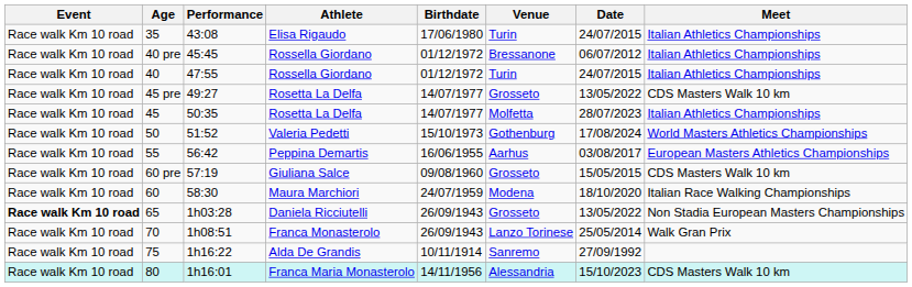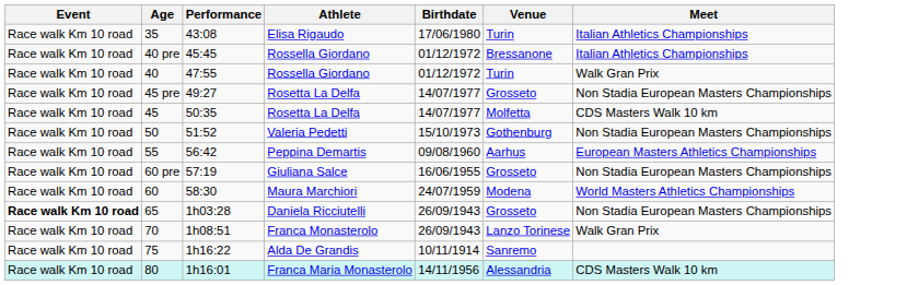- column: Date | 24/07/2015 | 06/07/2012 | 24/07/2015 | 13/05/2022 | 28/07/2023 | 17/08/2024 | 03/08/2017 | 15/05/2015 | 18/10/2020 | 13/05/2022 | 25/05/2014 | 27/09/1992 | 15/10/2023
40 | Meet: Italian Athletics Championships -> Walk Gran Prix
45 pre | Meet: CDS Masters Walk 10 km -> Non Stadia European Masters Championships
45 | Meet: Italian Athletics Championships -> CDS Masters Walk 10 km
50 | Meet: World Masters Athletics Championships -> Non Stadia European Masters Championships
55 | Birthdate: 16/06/1955 -> 09/08/1960
60 pre | Birthdate: 09/08/1960 -> 16/06/1955
60 pre | Meet: CDS Masters Walk 10 km -> Non Stadia European Masters Championships
60 | Meet: Italian Race Walking Championships -> World Masters Athletics Championships
